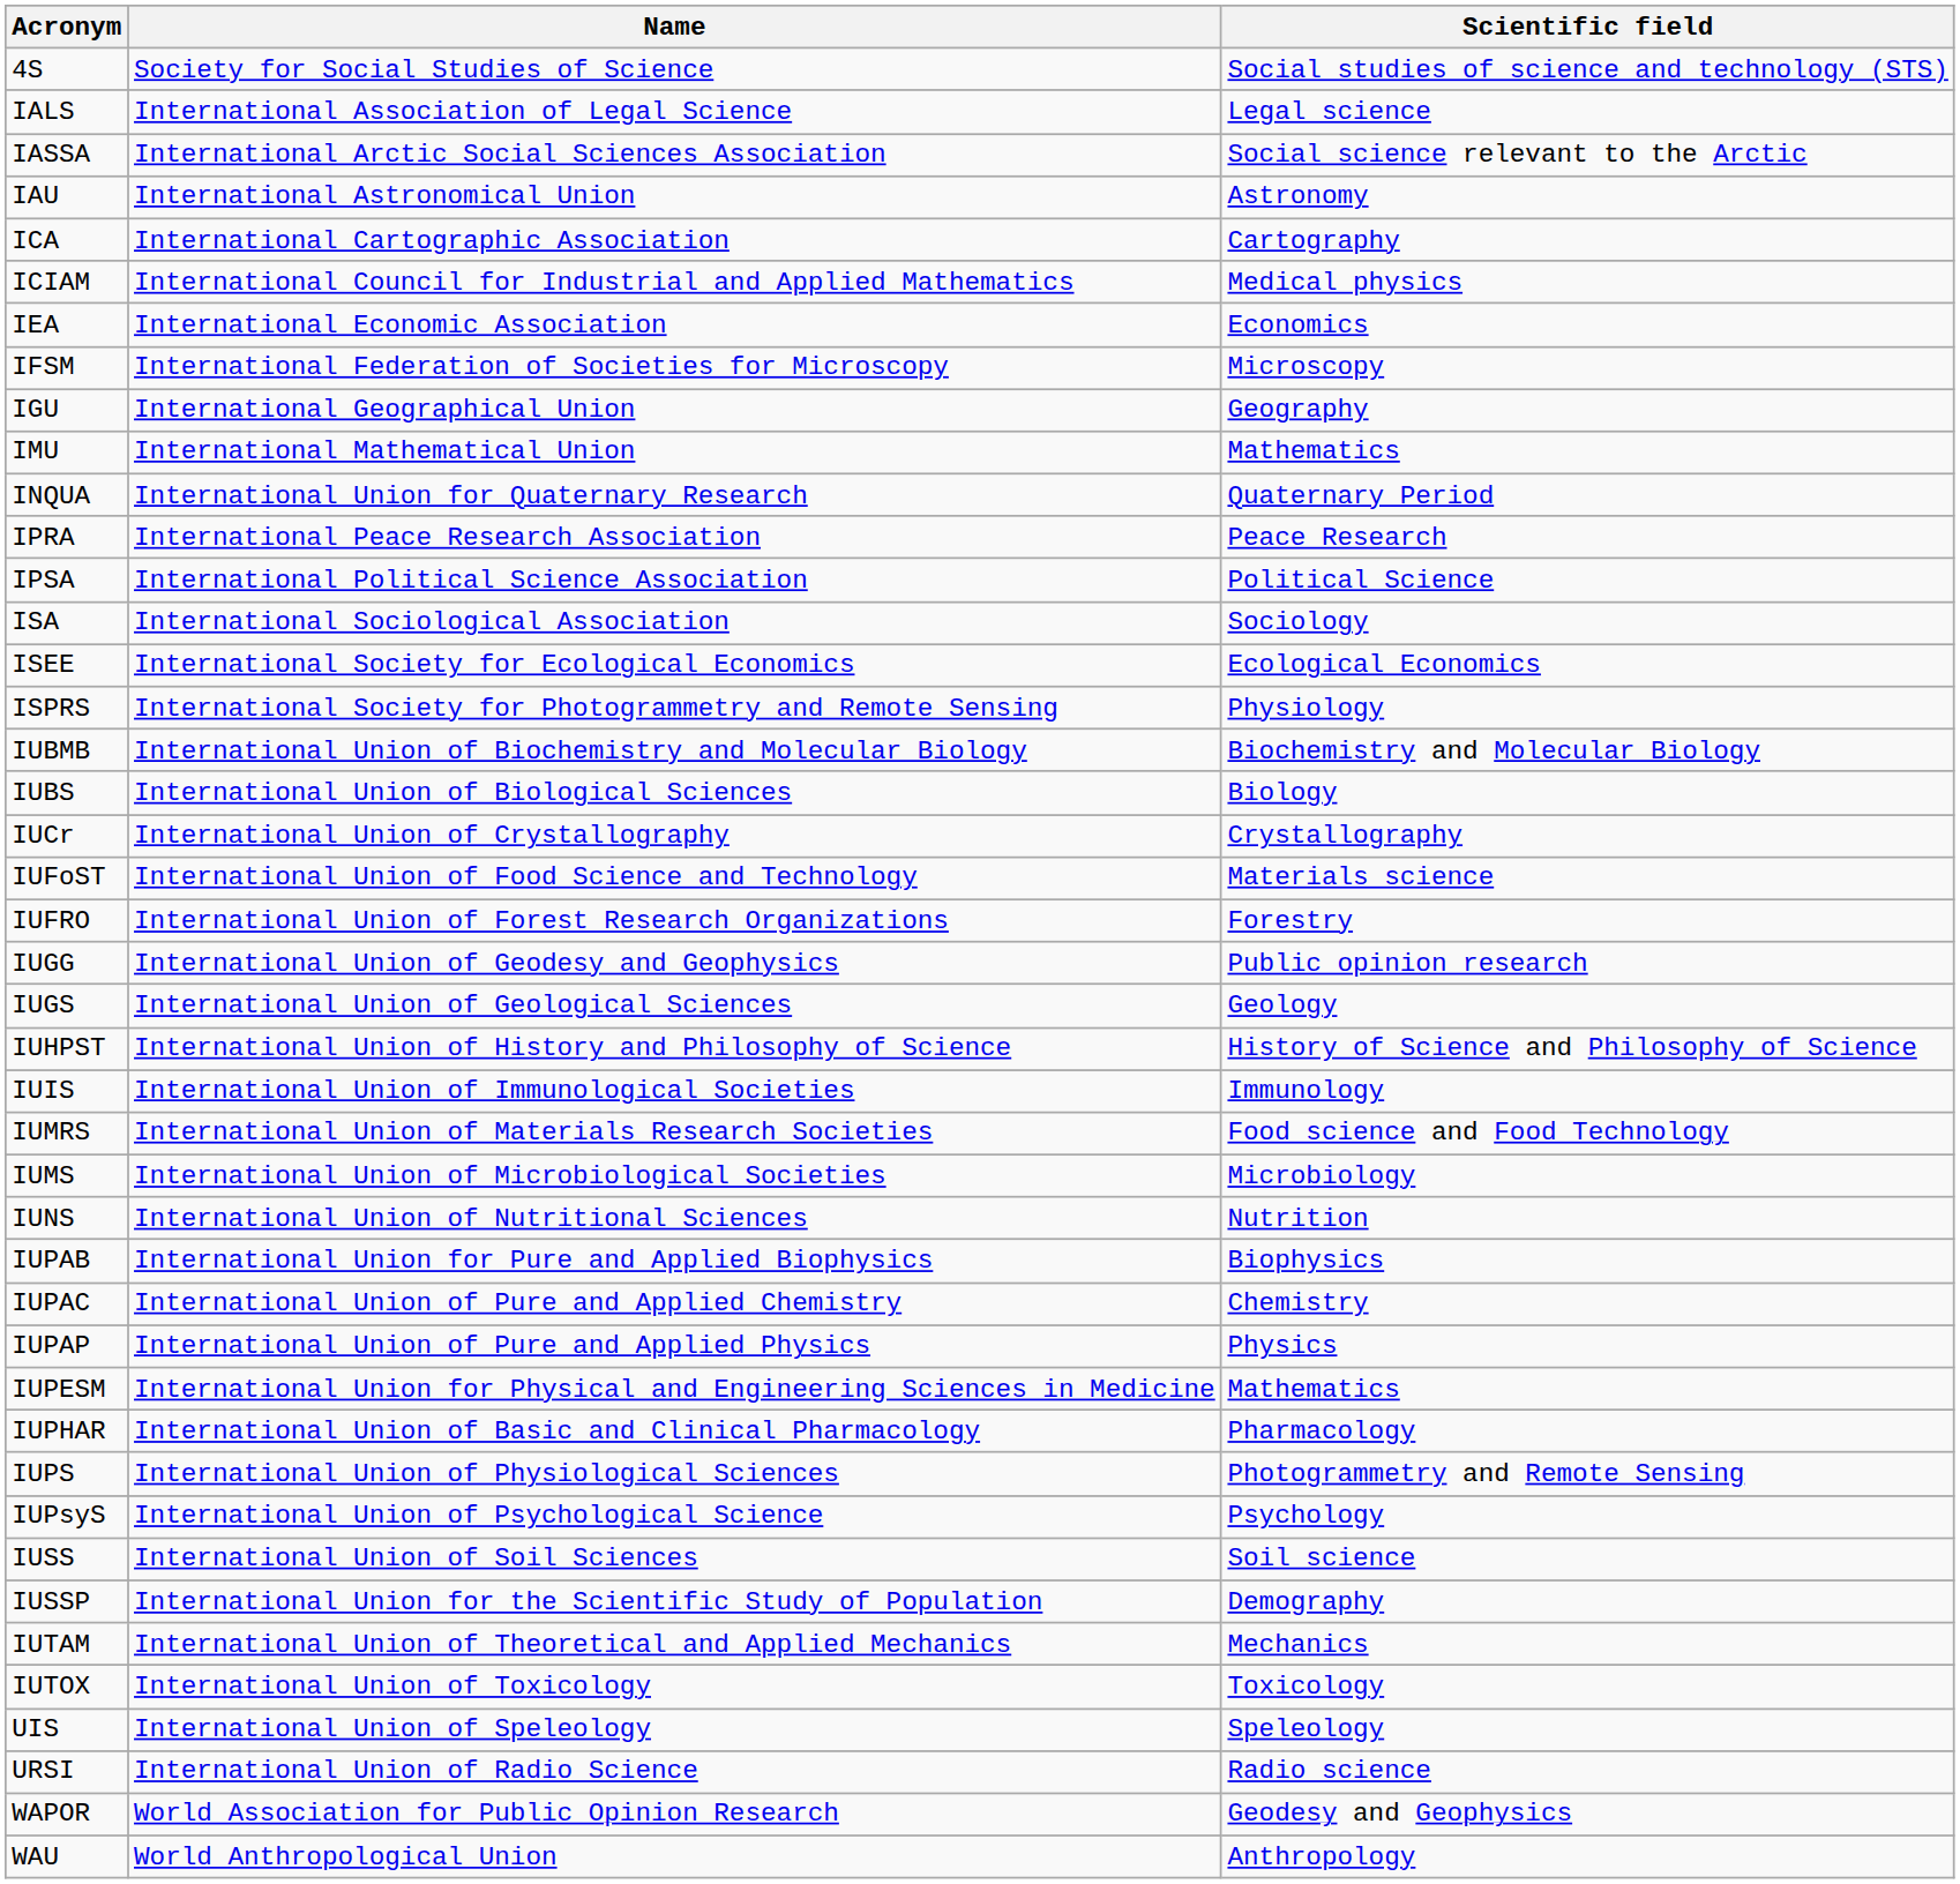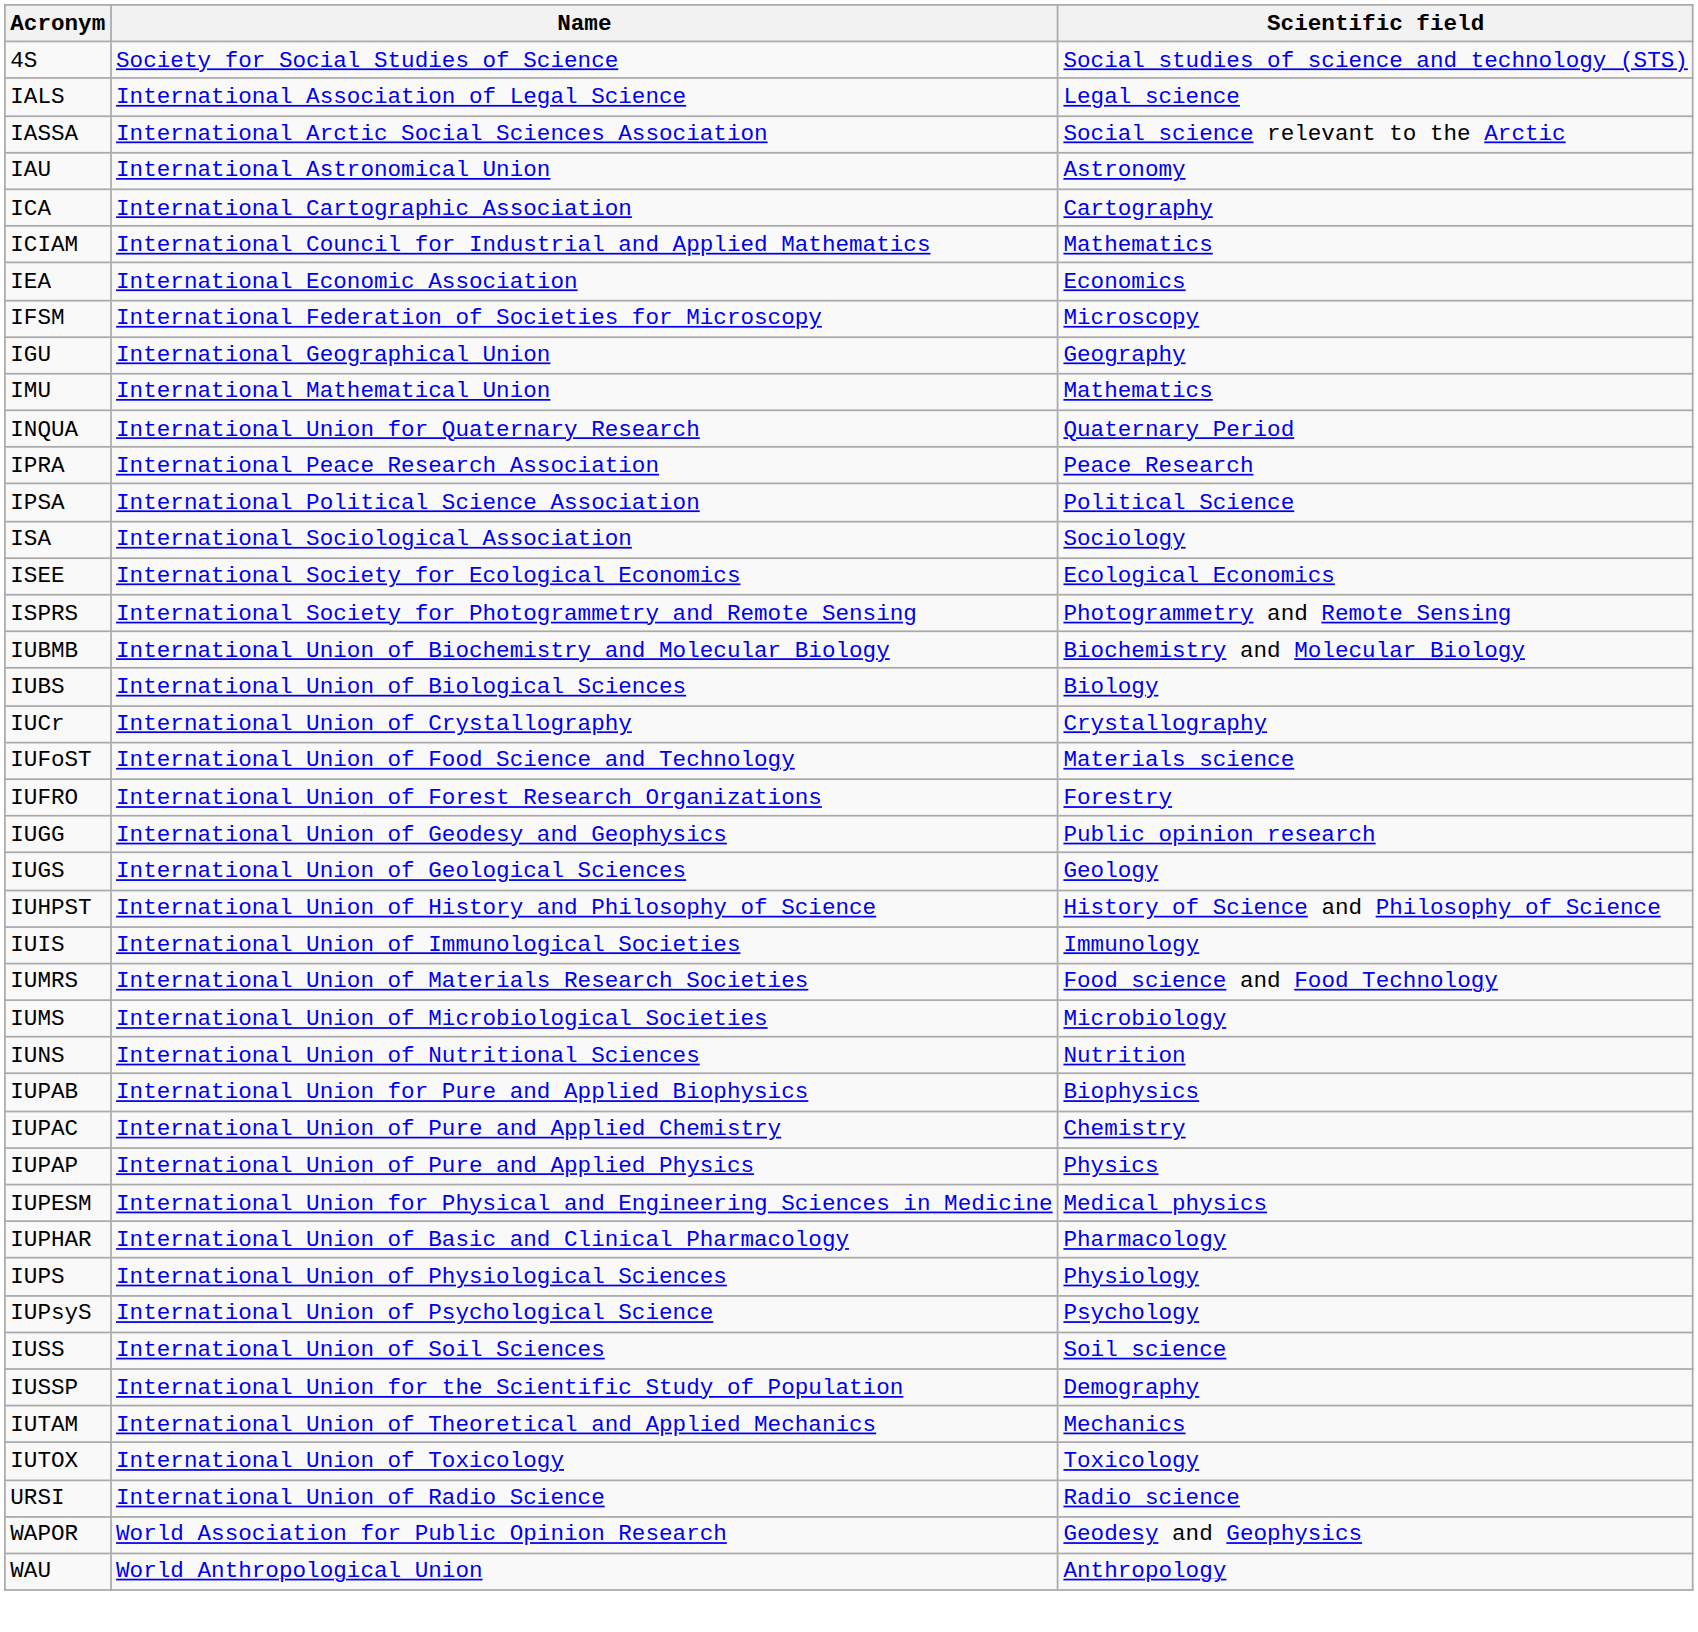ICIAM | Scientific field: Medical physics -> Mathematics
ISPRS | Scientific field: Physiology -> Photogrammetry and Remote Sensing
IUPESM | Scientific field: Mathematics -> Medical physics
IUPS | Scientific field: Photogrammetry and Remote Sensing -> Physiology
- row: UIS | International Union of Speleology | Speleology
